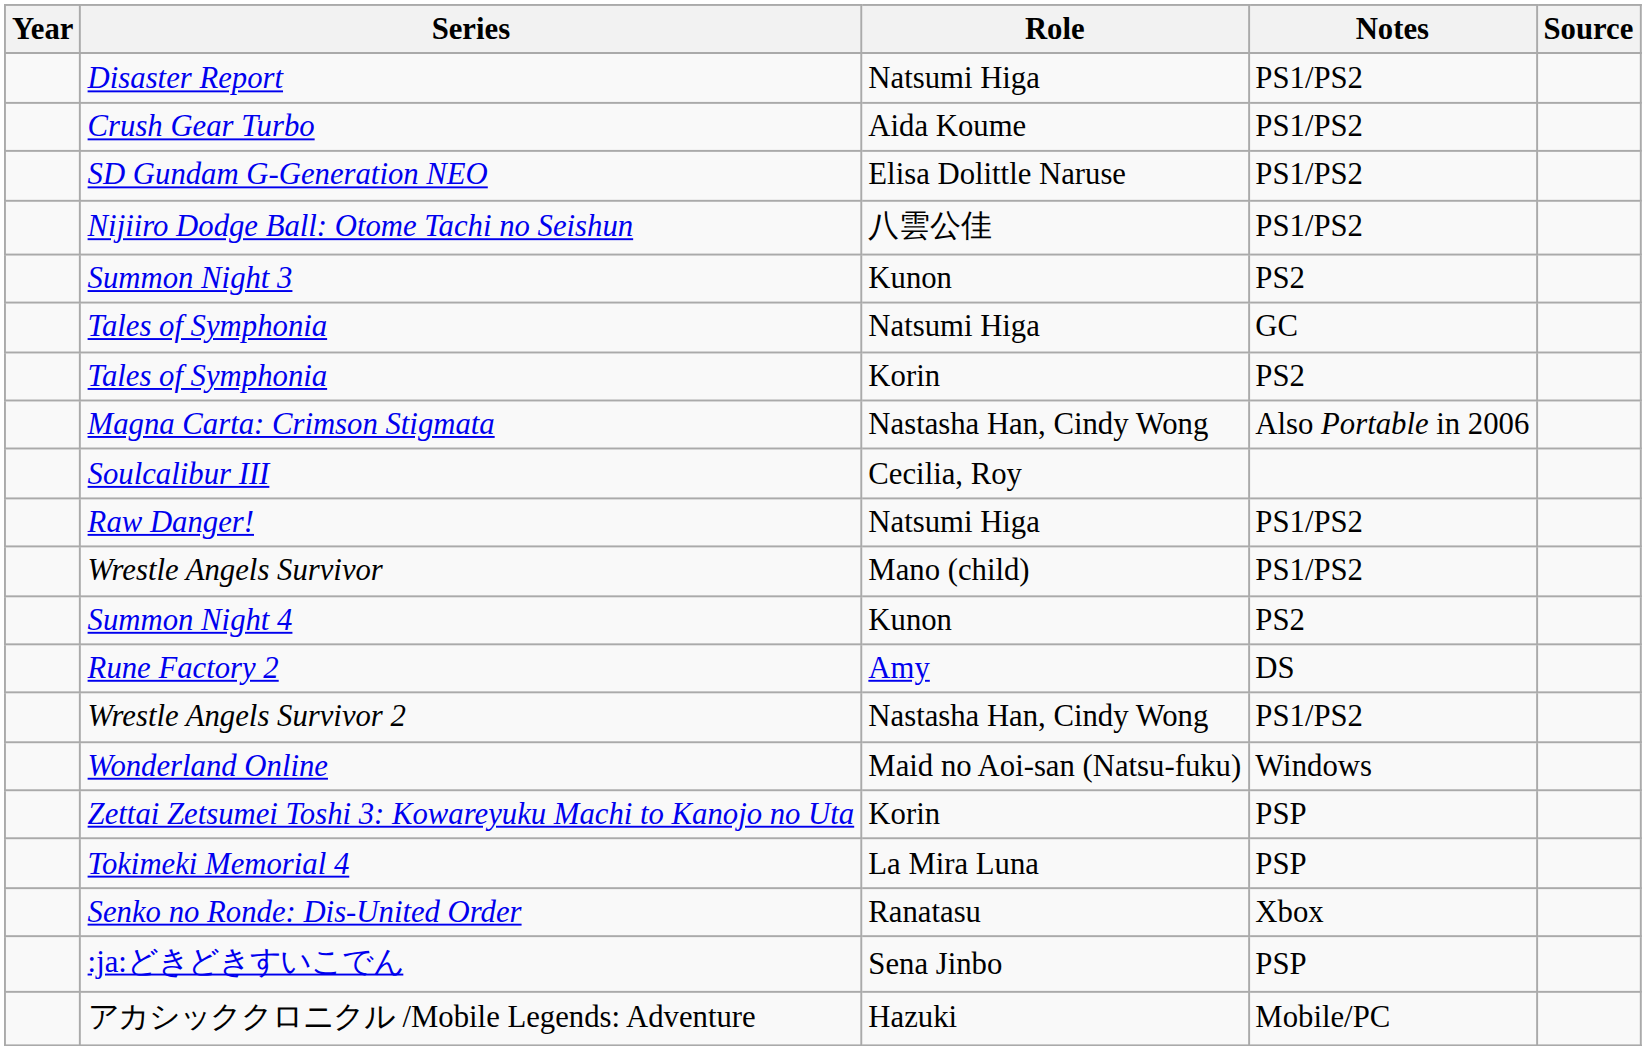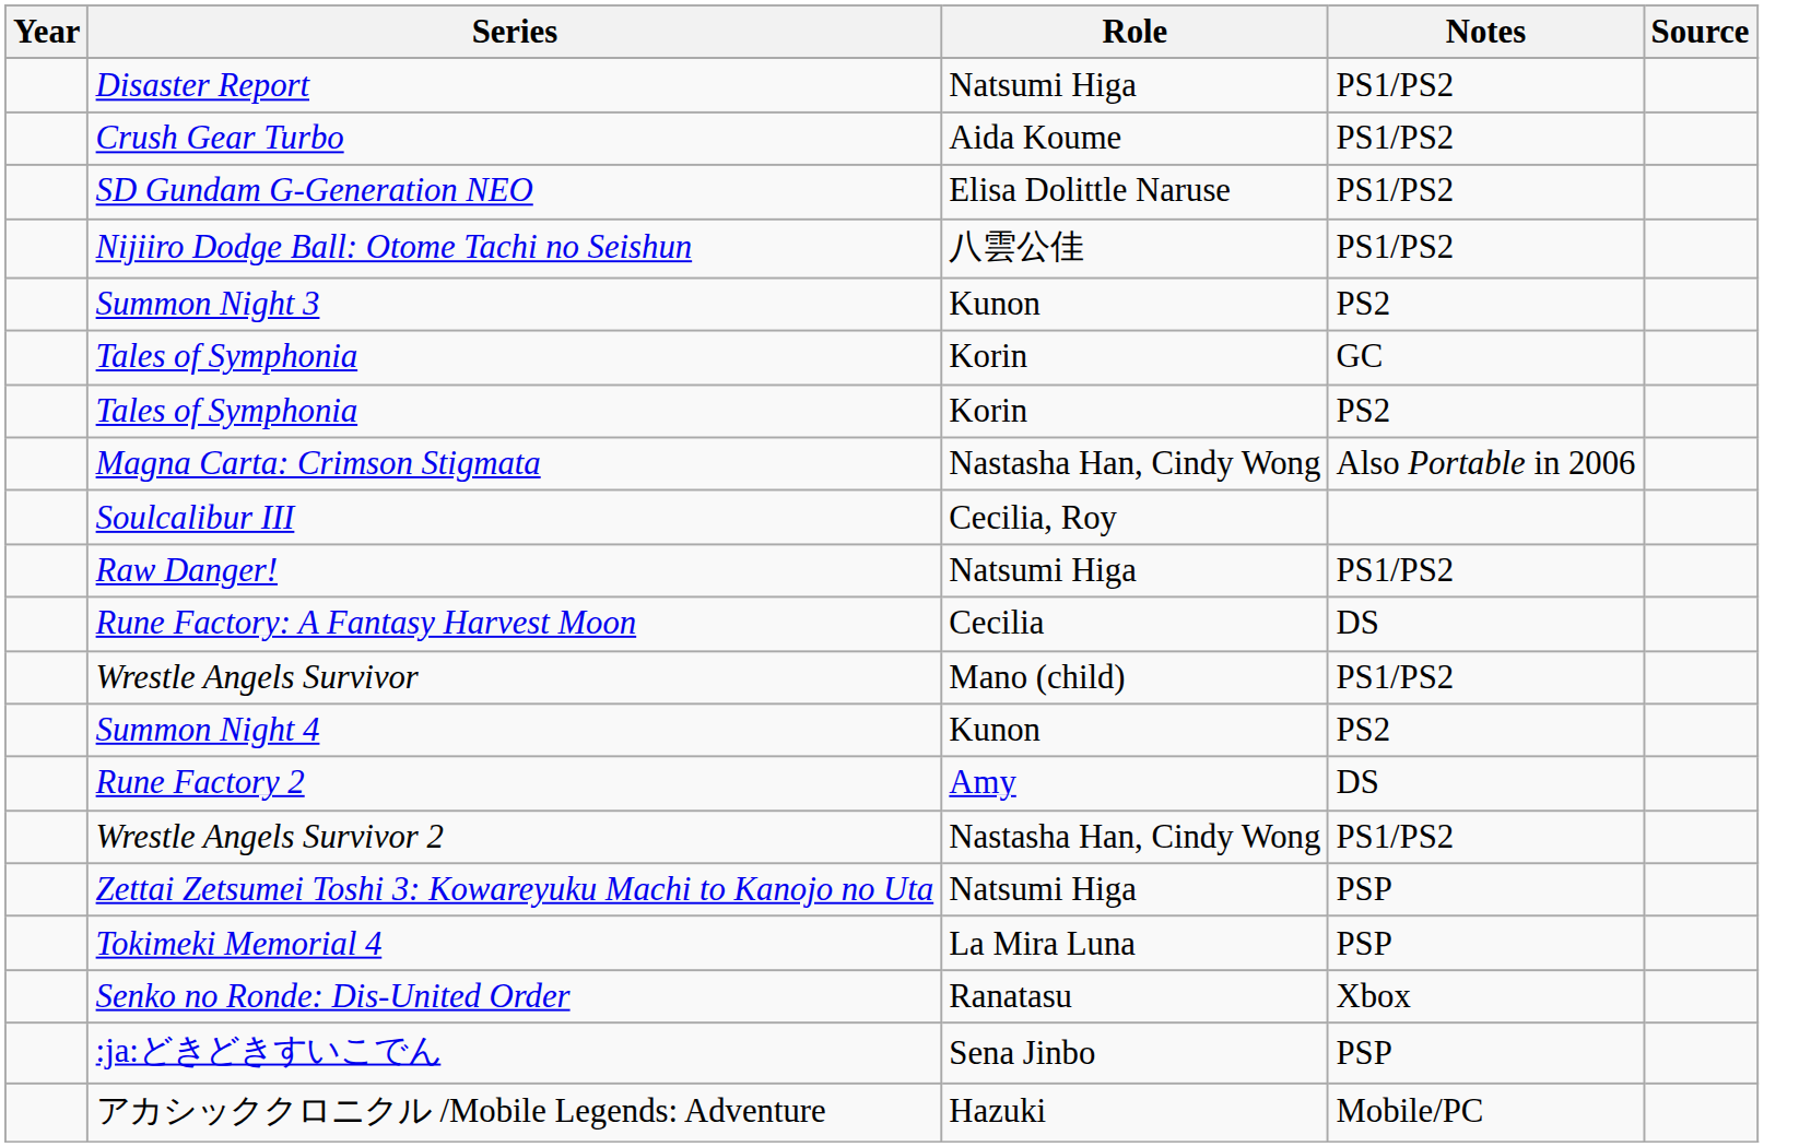Tales of Symphonia / GC | Role: Natsumi Higa -> Korin
+ row: Rune Factory: A Fantasy Harvest Moon | Cecilia | DS
- row: Wonderland Online | Maid no Aoi-san (Natsu-fuku) | Windows
Zettai Zetsumei Toshi 3: Kowareyuku Machi to Kanojo no Uta | Role: Korin -> Natsumi Higa
